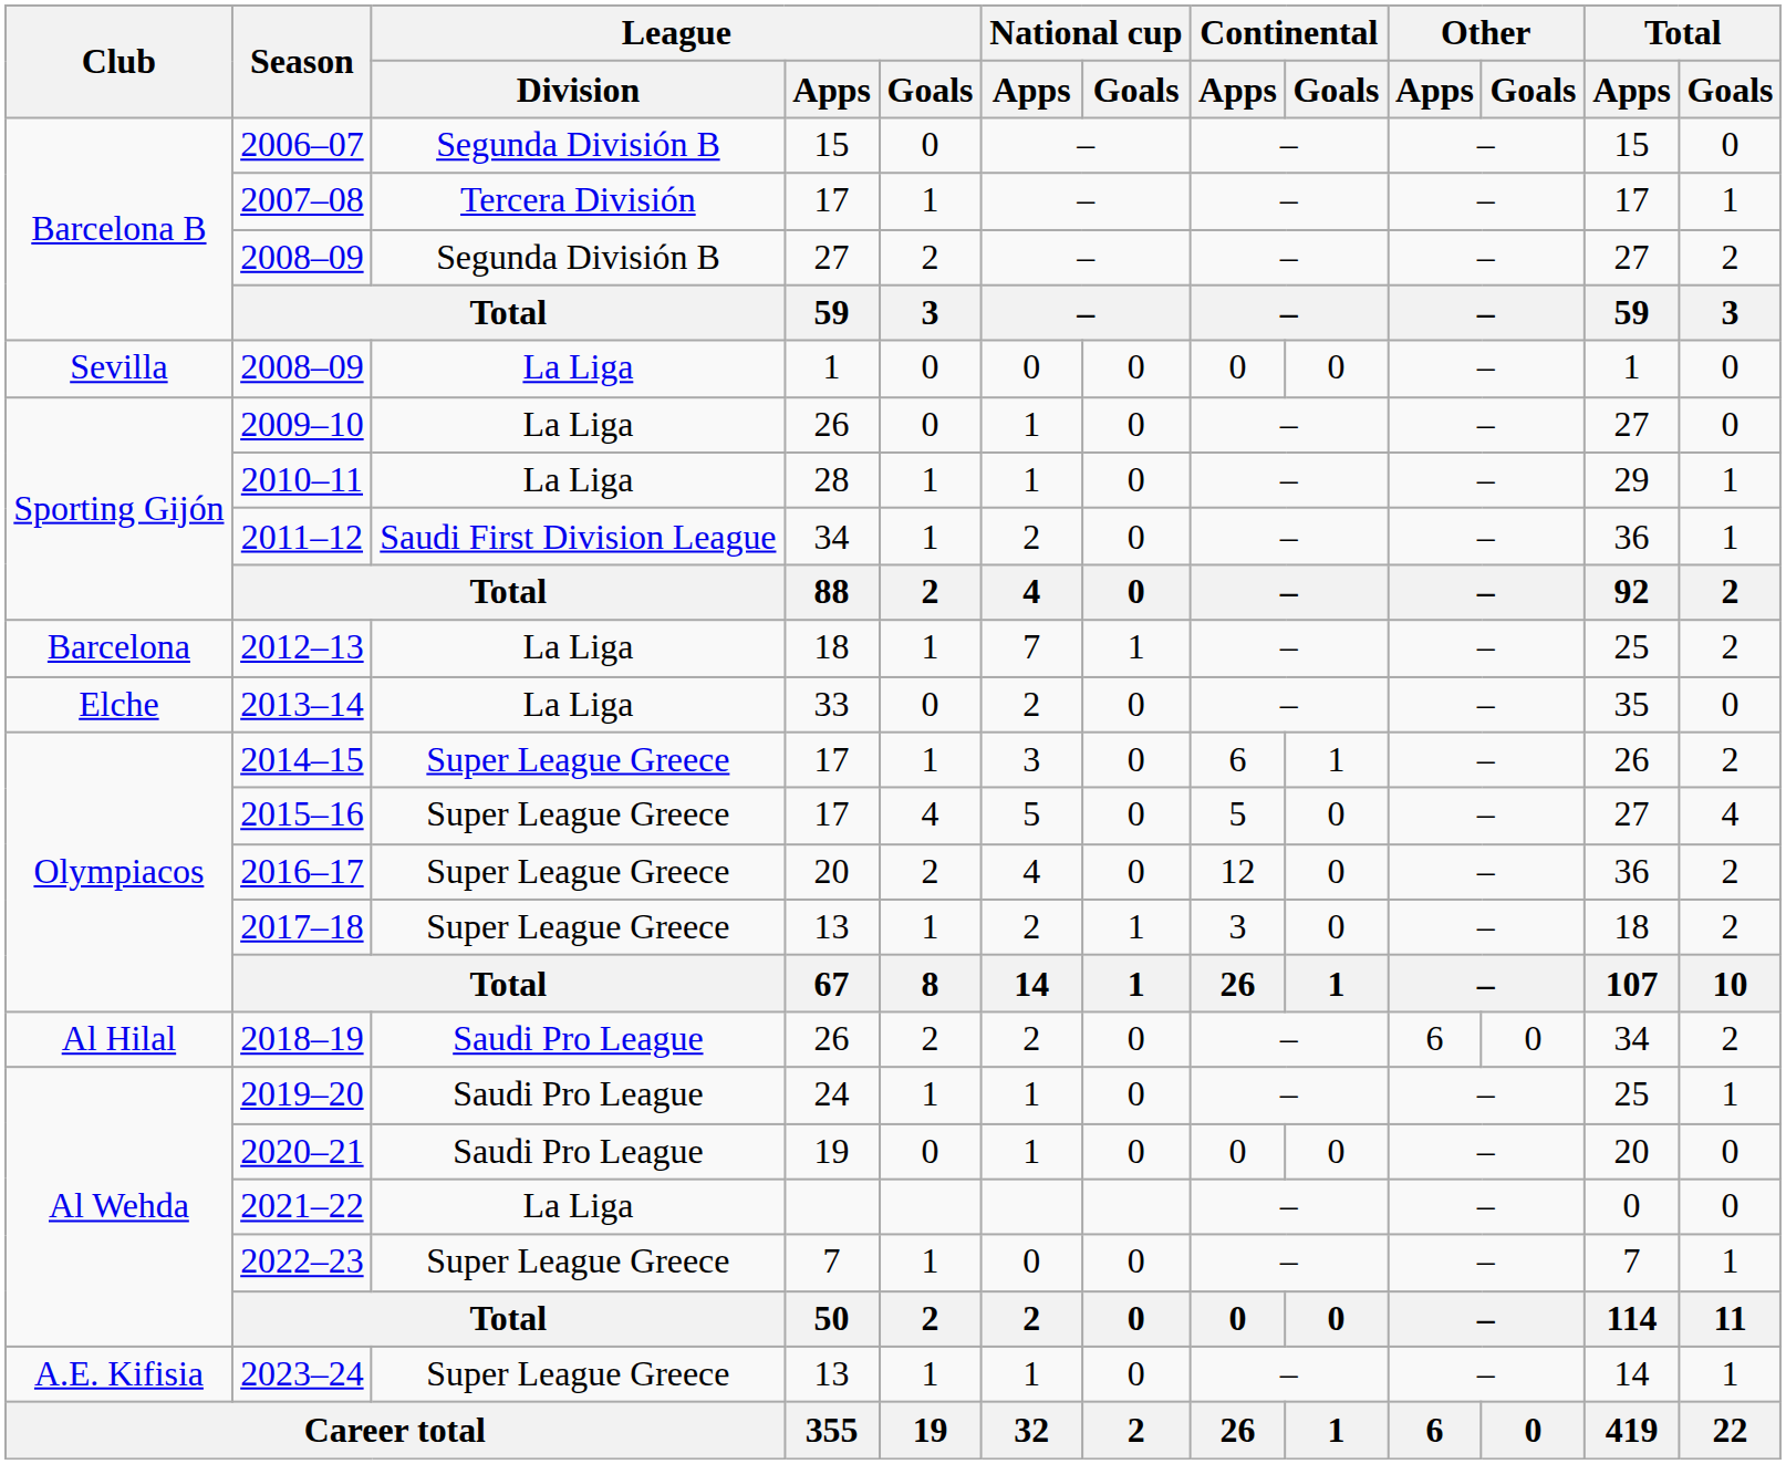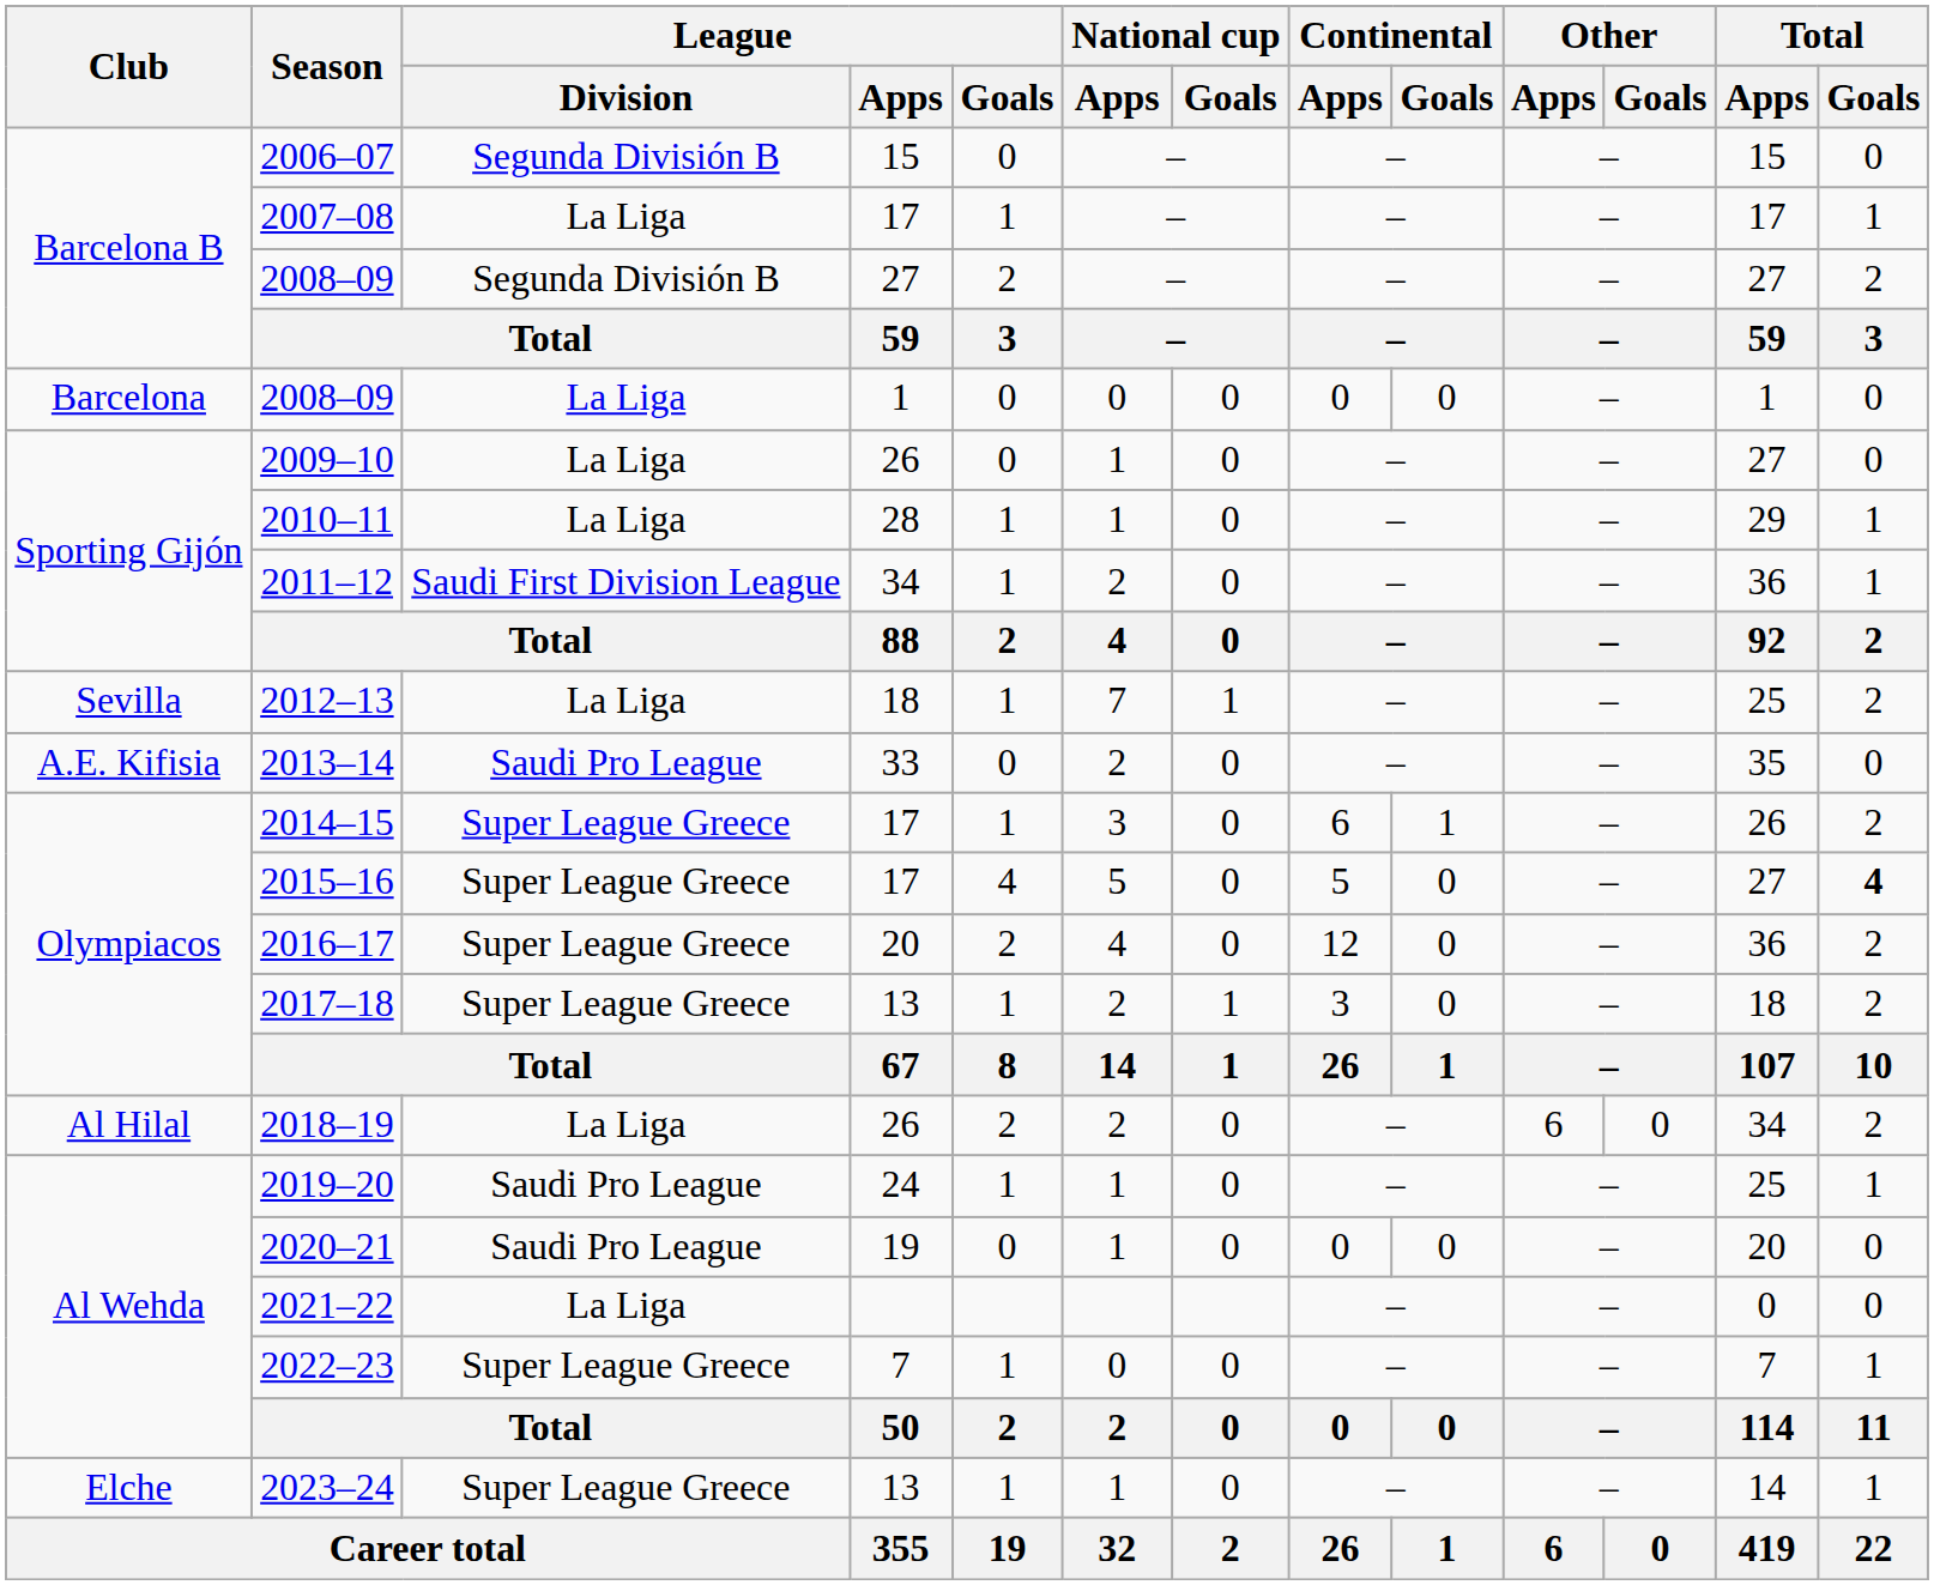2007–08 | League / Division: Tercera División -> La Liga
2008–09 / 1 | Club: Sevilla -> Barcelona
2012–13 | Club: Barcelona -> Sevilla
2013–14 | Club: Elche -> A.E. Kifisia
2013–14 | League / Division: La Liga -> Saudi Pro League
2015–16 | Total / Goals: normal -> bold
2018–19 | League / Division: Saudi Pro League -> La Liga
2023–24 | Club: A.E. Kifisia -> Elche
